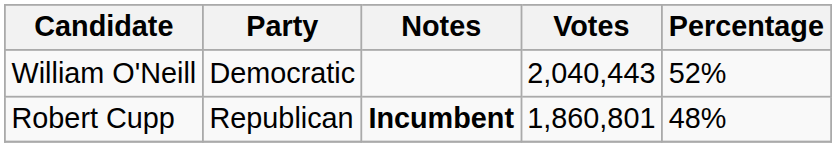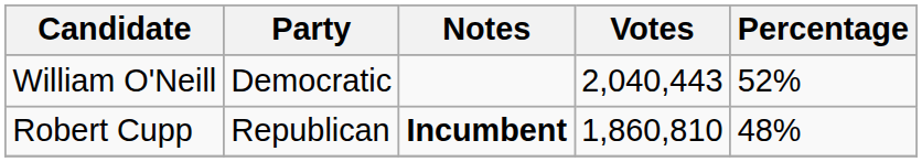Robert Cupp | Votes: 1,860,801 -> 1,860,810
